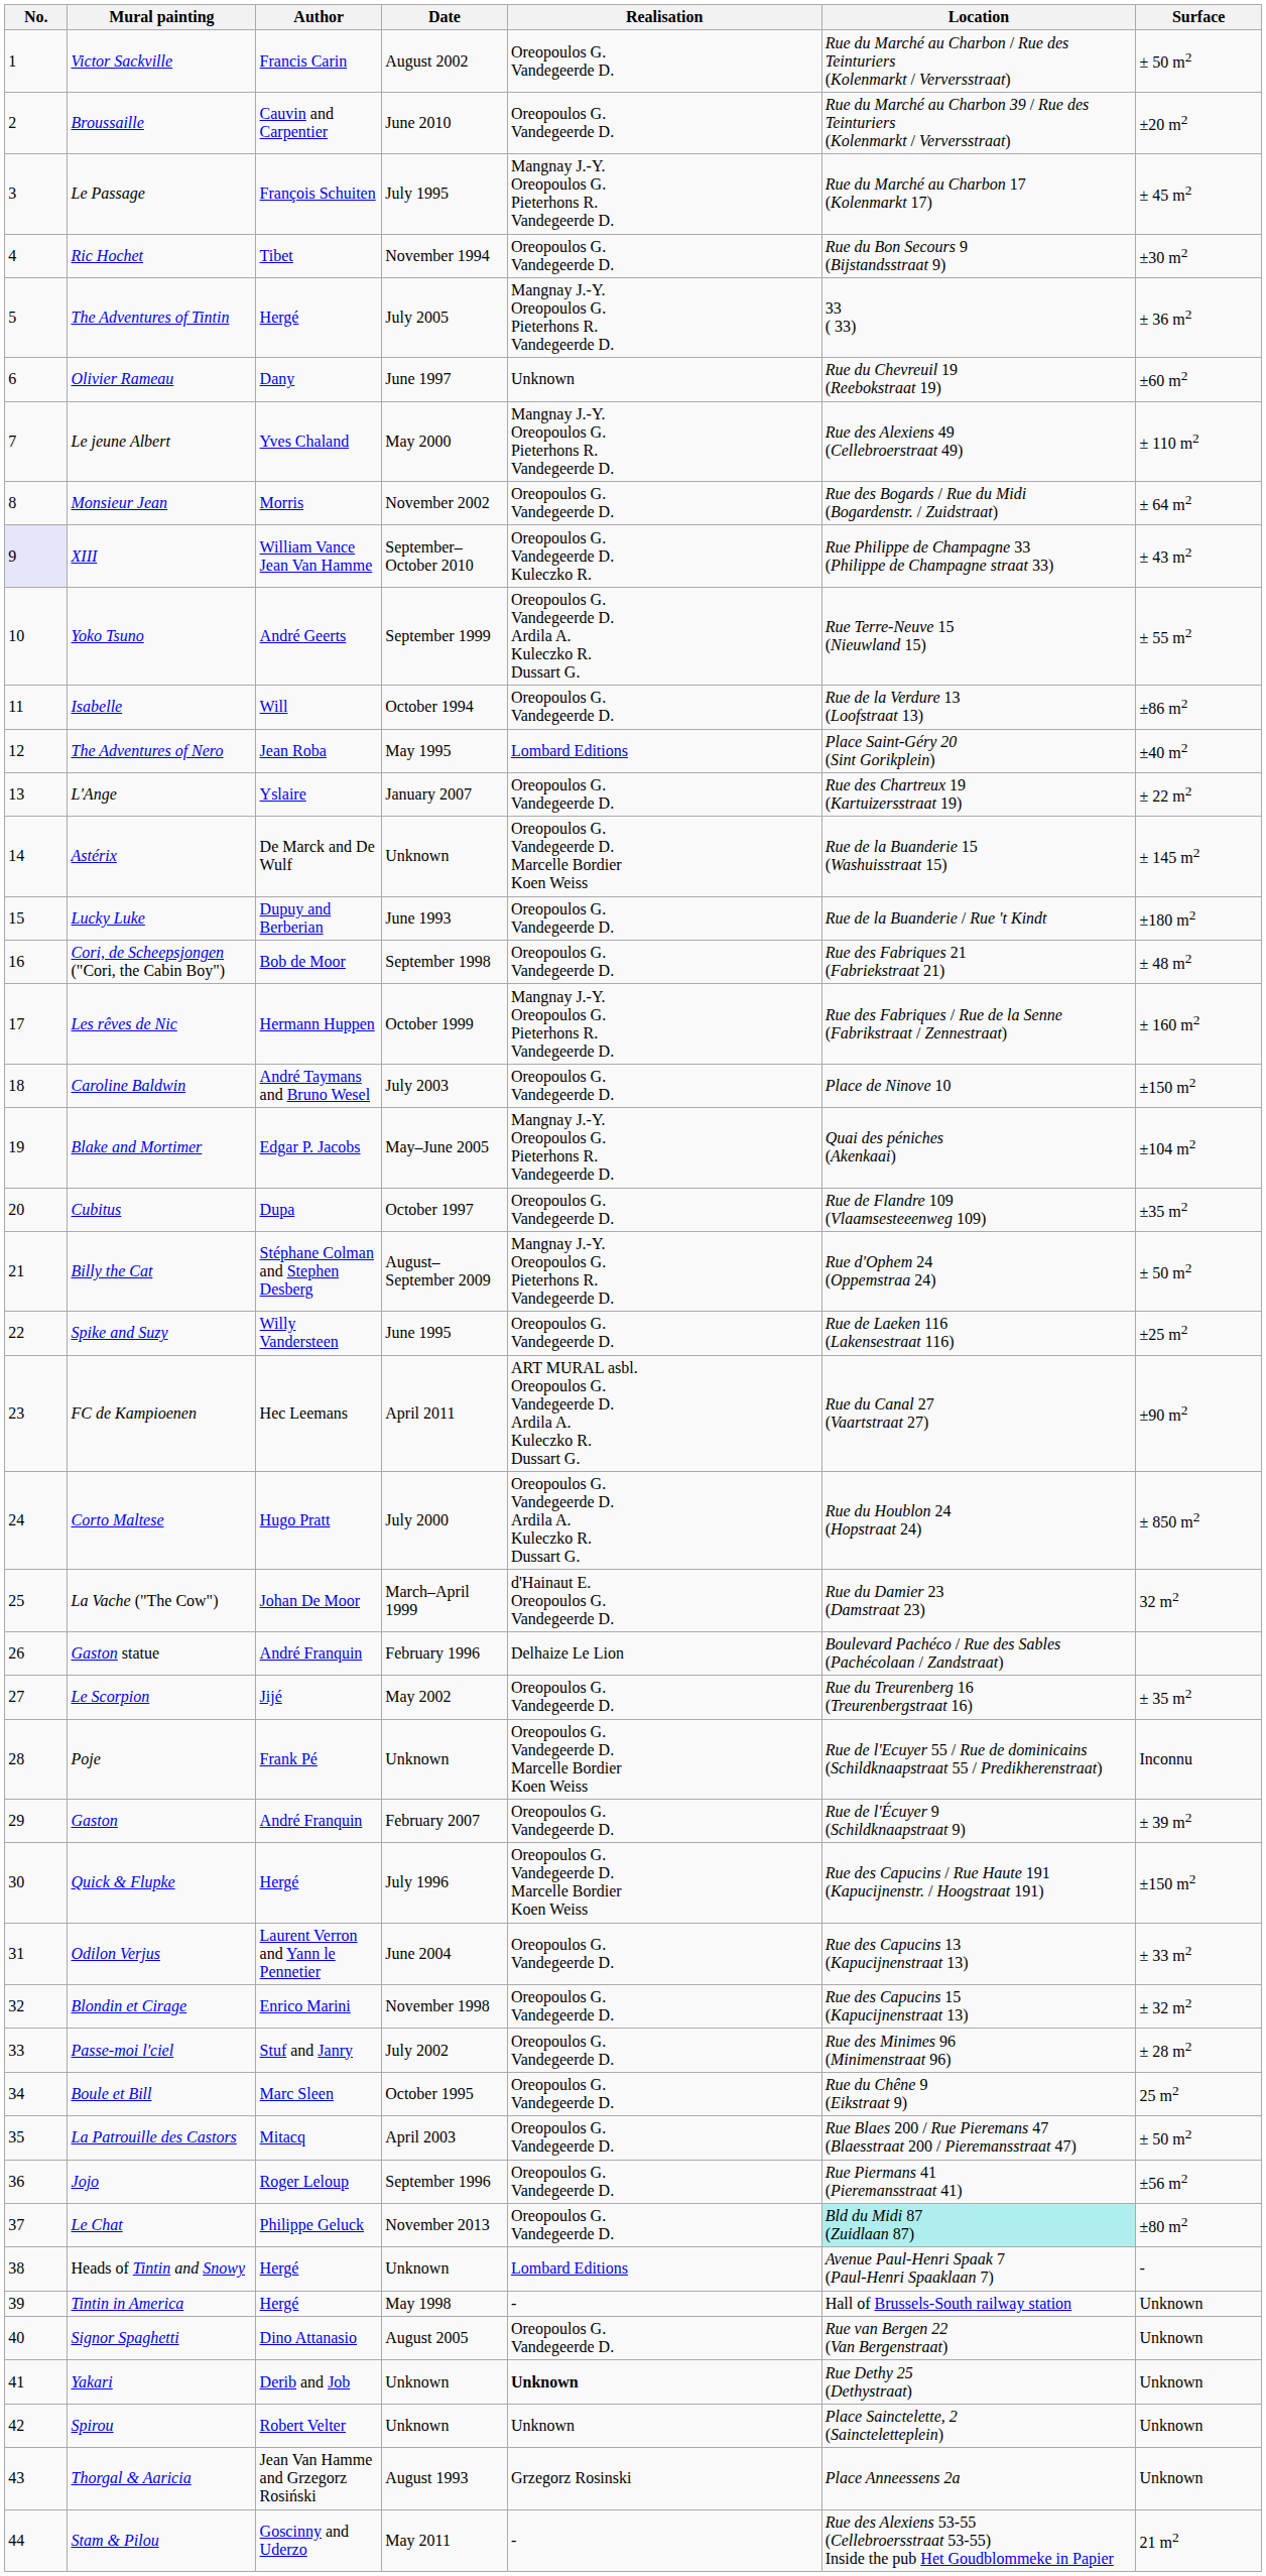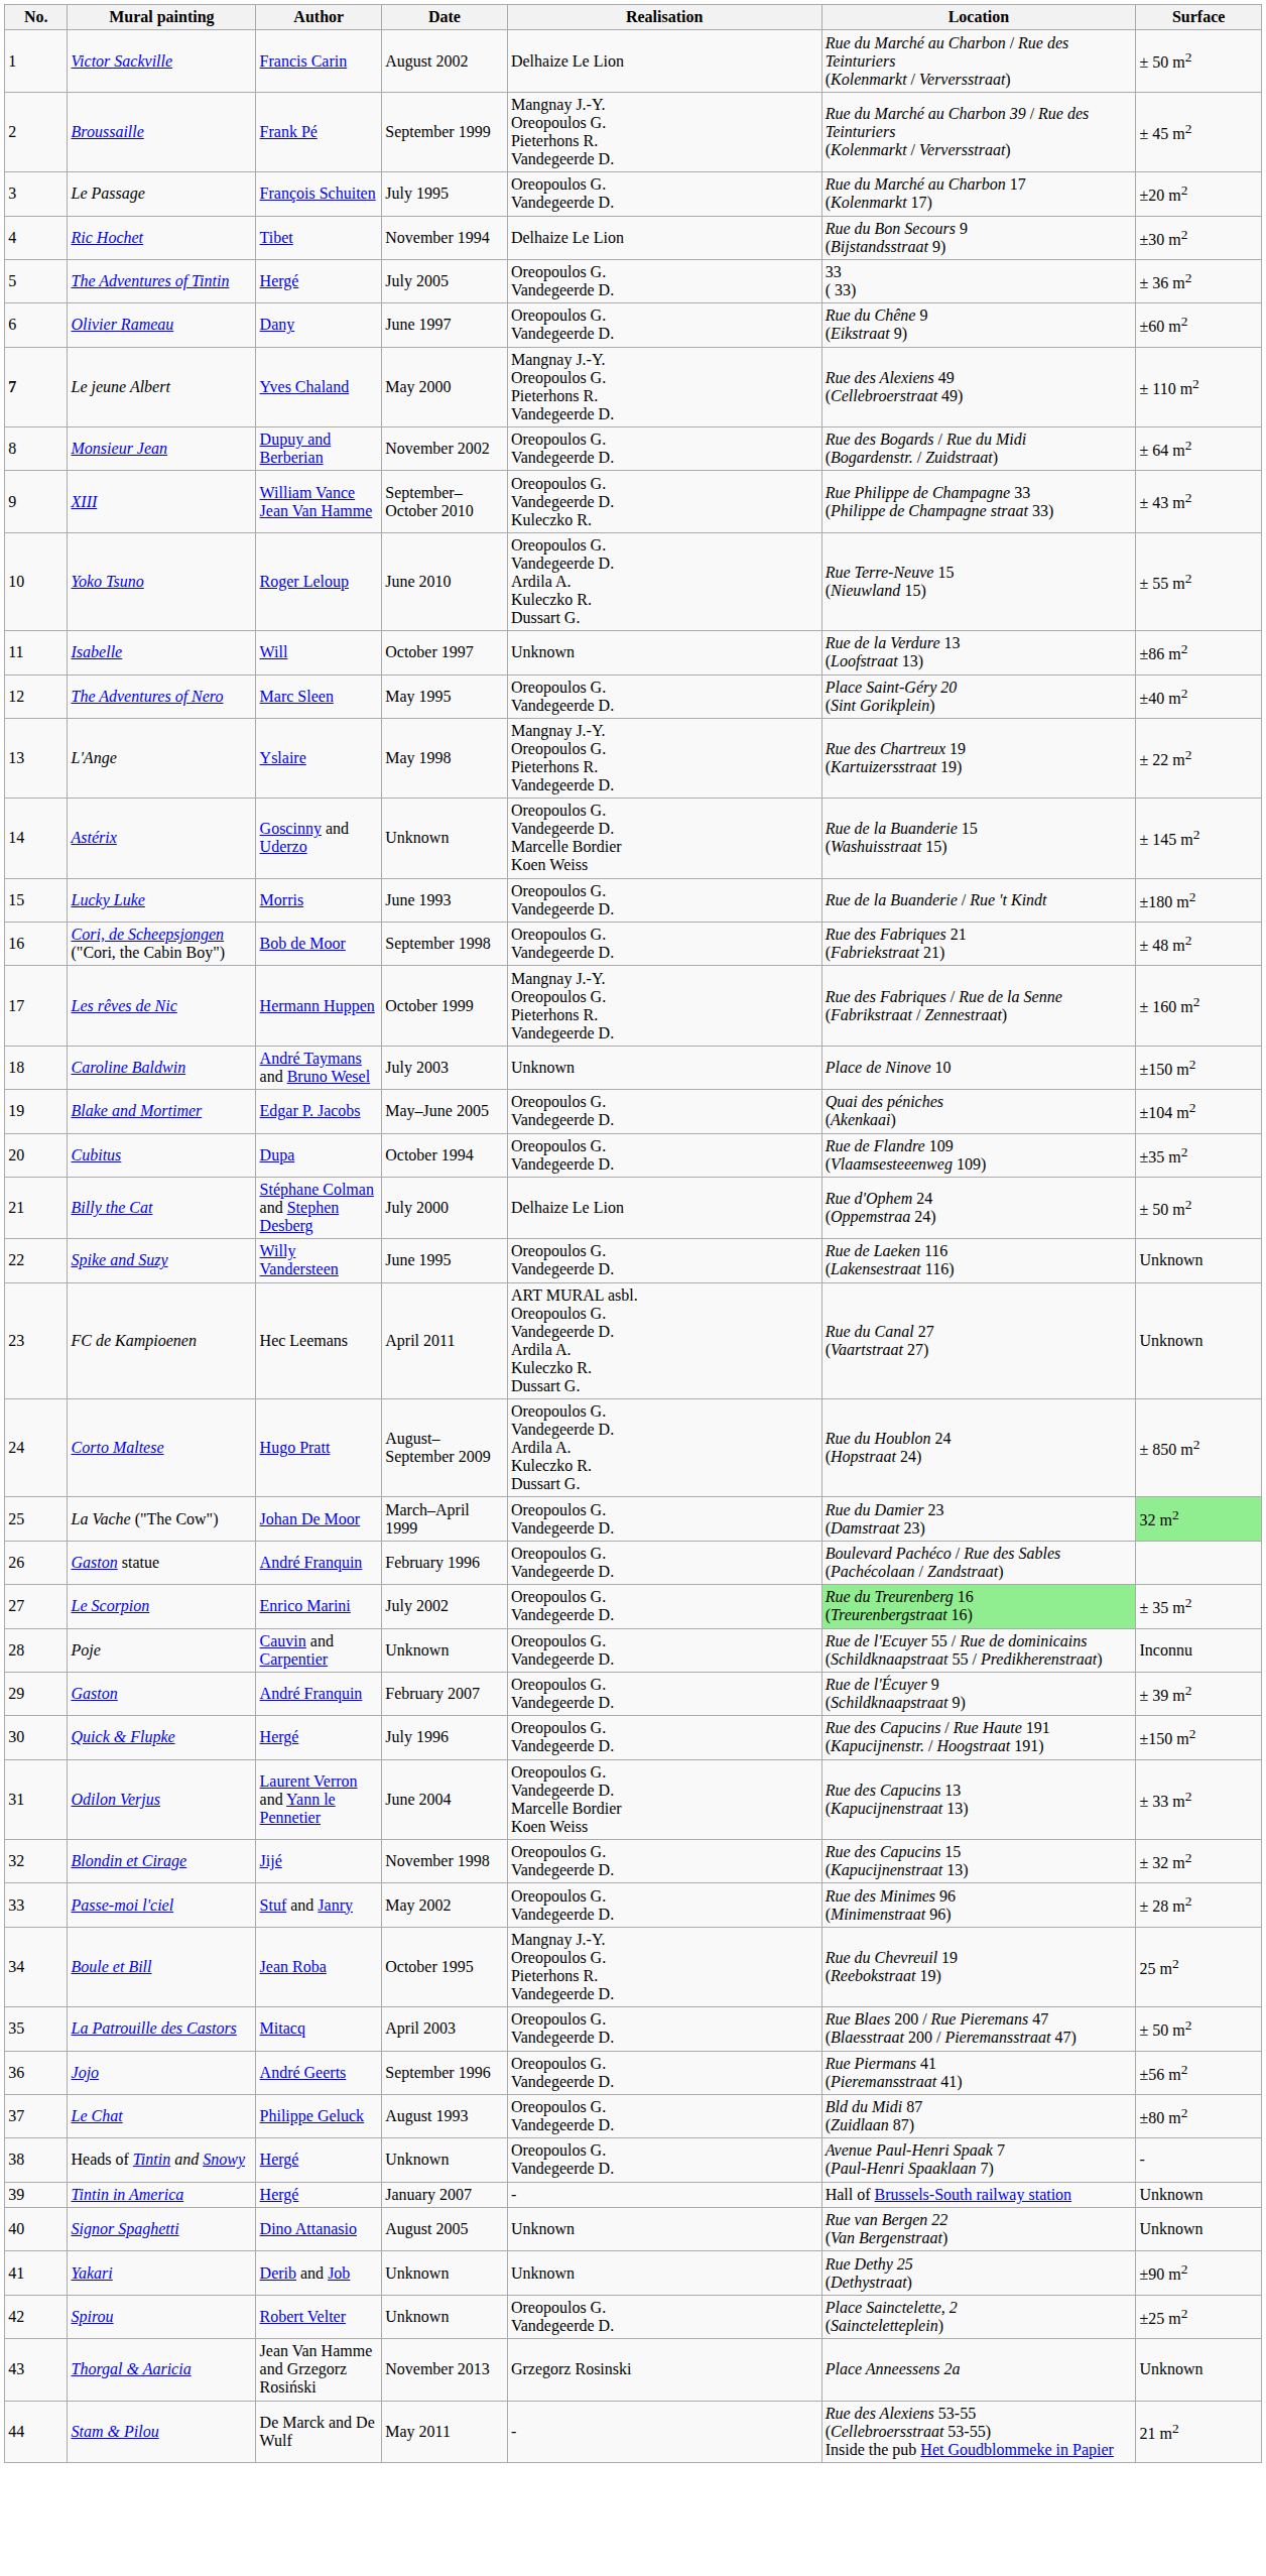Victor Sackville | Realisation: Oreopoulos G. Vandegeerde D. -> Delhaize Le Lion
Broussaille | Author: Cauvin and Carpentier -> Frank Pé
Broussaille | Date: June 2010 -> September 1999
Broussaille | Realisation: Oreopoulos G. Vandegeerde D. -> Mangnay J.-Y. Oreopoulos G. Pieterhons R. Vandegeerde D.
Broussaille | Surface: ±20 m2 -> ± 45 m2
Le Passage | Realisation: Mangnay J.-Y. Oreopoulos G. Pieterhons R. Vandegeerde D. -> Oreopoulos G. Vandegeerde D.
Le Passage | Surface: ± 45 m2 -> ±20 m2
Ric Hochet | Realisation: Oreopoulos G. Vandegeerde D. -> Delhaize Le Lion
The Adventures of Tintin | Realisation: Mangnay J.-Y. Oreopoulos G. Pieterhons R. Vandegeerde D. -> Oreopoulos G. Vandegeerde D.
Olivier Rameau | Realisation: Unknown -> Oreopoulos G. Vandegeerde D.
Olivier Rameau | Location: Rue du Chevreuil 19 (Reebokstraat 19) -> Rue du Chêne 9 (Eikstraat 9)
Le jeune Albert | No.: normal -> bold
Monsieur Jean | Author: Morris -> Dupuy and Berberian
XIII | No.: lavender background -> no background
Yoko Tsuno | Author: André Geerts -> Roger Leloup
Yoko Tsuno | Date: September 1999 -> June 2010
Isabelle | Date: October 1994 -> October 1997
Isabelle | Realisation: Oreopoulos G. Vandegeerde D. -> Unknown
The Adventures of Nero | Author: Jean Roba -> Marc Sleen
The Adventures of Nero | Realisation: Lombard Editions -> Oreopoulos G. Vandegeerde D.
L'Ange | Date: January 2007 -> May 1998
L'Ange | Realisation: Oreopoulos G. Vandegeerde D. -> Mangnay J.-Y. Oreopoulos G. Pieterhons R. Vandegeerde D.
Astérix | Author: De Marck and De Wulf -> Goscinny and Uderzo
Lucky Luke | Author: Dupuy and Berberian -> Morris
Caroline Baldwin | Realisation: Oreopoulos G. Vandegeerde D. -> Unknown
Blake and Mortimer | Realisation: Mangnay J.-Y. Oreopoulos G. Pieterhons R. Vandegeerde D. -> Oreopoulos G. Vandegeerde D.
Cubitus | Date: October 1997 -> October 1994
Billy the Cat | Date: August–September 2009 -> July 2000
Billy the Cat | Realisation: Mangnay J.-Y. Oreopoulos G. Pieterhons R. Vandegeerde D. -> Delhaize Le Lion
Spike and Suzy | Surface: ±25 m2 -> Unknown
FC de Kampioenen | Surface: ±90 m2 -> Unknown
Corto Maltese | Date: July 2000 -> August–September 2009
La Vache ("The Cow") | Realisation: d'Hainaut E. Oreopoulos G. Vandegeerde D. -> Oreopoulos G. Vandegeerde D.
La Vache ("The Cow") | Surface: no background -> lightgreen background
Gaston statue | Realisation: Delhaize Le Lion -> Oreopoulos G. Vandegeerde D.
Le Scorpion | Author: Jijé -> Enrico Marini
Le Scorpion | Date: May 2002 -> July 2002
Le Scorpion | Location: no background -> lightgreen background
Poje | Author: Frank Pé -> Cauvin and Carpentier
Poje | Realisation: Oreopoulos G. Vandegeerde D. Marcelle Bordier Koen Weiss -> Oreopoulos G. Vandegeerde D.
Quick & Flupke | Realisation: Oreopoulos G. Vandegeerde D. Marcelle Bordier Koen Weiss -> Oreopoulos G. Vandegeerde D.
Odilon Verjus | Realisation: Oreopoulos G. Vandegeerde D. -> Oreopoulos G. Vandegeerde D. Marcelle Bordier Koen Weiss
Blondin et Cirage | Author: Enrico Marini -> Jijé
Passe-moi l'ciel | Date: July 2002 -> May 2002
Boule et Bill | Author: Marc Sleen -> Jean Roba
Boule et Bill | Realisation: Oreopoulos G. Vandegeerde D. -> Mangnay J.-Y. Oreopoulos G. Pieterhons R. Vandegeerde D.
Boule et Bill | Location: Rue du Chêne 9 (Eikstraat 9) -> Rue du Chevreuil 19 (Reebokstraat 19)
Jojo | Author: Roger Leloup -> André Geerts
Le Chat | Date: November 2013 -> August 1993
Le Chat | Location: paleturquoise background -> no background
Heads of Tintin and Snowy | Realisation: Lombard Editions -> Oreopoulos G. Vandegeerde D.
Tintin in America | Date: May 1998 -> January 2007
Signor Spaghetti | Realisation: Oreopoulos G. Vandegeerde D. -> Unknown
Yakari | Realisation: bold -> normal
Yakari | Surface: Unknown -> ±90 m2
Spirou | Realisation: Unknown -> Oreopoulos G. Vandegeerde D.
Spirou | Surface: Unknown -> ±25 m2
Thorgal & Aaricia | Date: August 1993 -> November 2013
Stam & Pilou | Author: Goscinny and Uderzo -> De Marck and De Wulf
